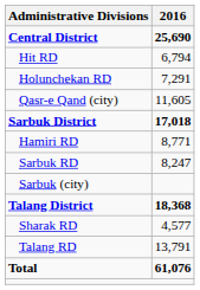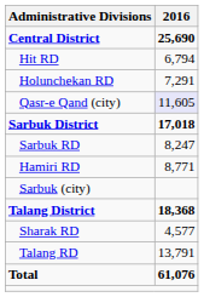Qasr-e Qand (city) | 2016: no background -> lavender background
rows swapped: Hamiri RD <-> Sarbuk RD
